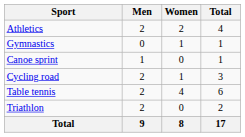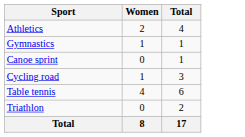- column: Men | 2 | 0 | 1 | 2 | 2 | 2 | 9
